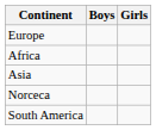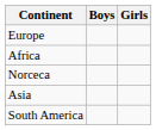rows swapped: Norceca <-> Asia
